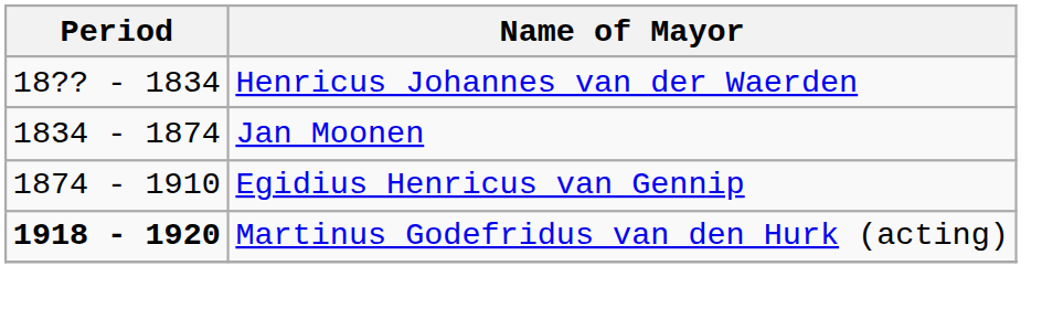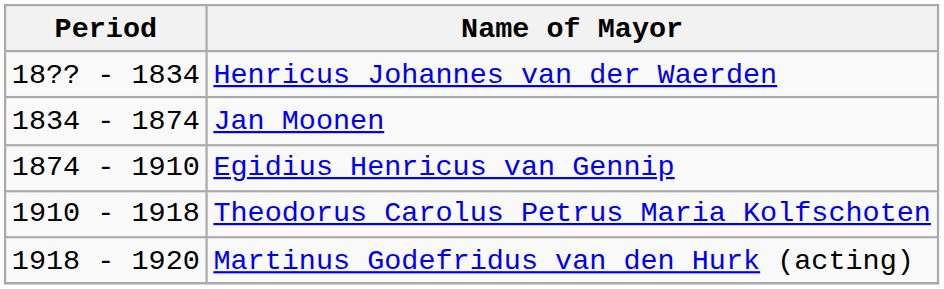+ row: 1910 - 1918 | Theodorus Carolus Petrus Maria Kolfschoten
Martinus Godefridus van den Hurk (acting) | Period: bold -> normal
